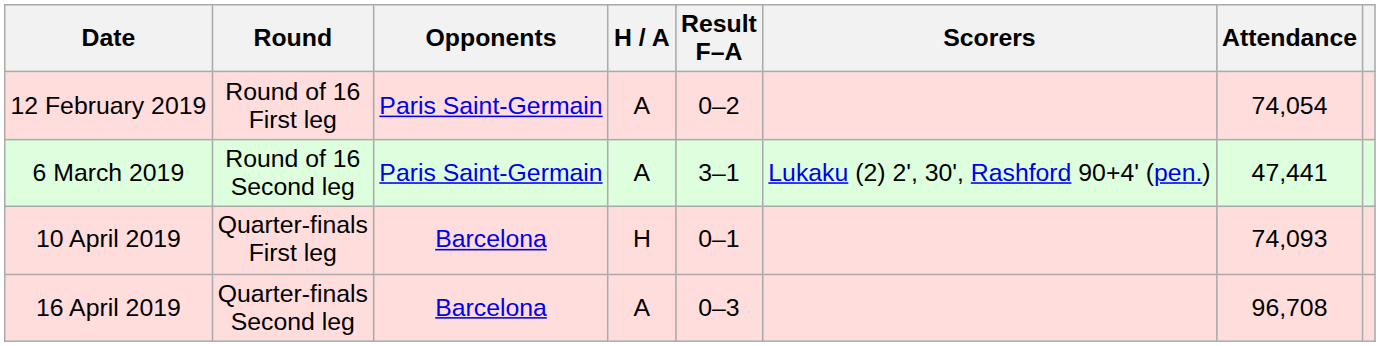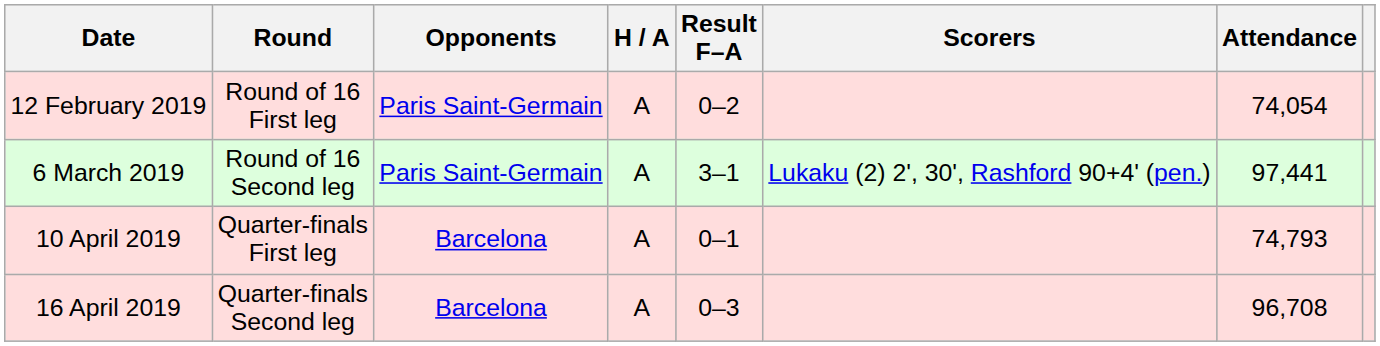6 March 2019 | Attendance: 47,441 -> 97,441
10 April 2019 | H / A: H -> A
10 April 2019 | Attendance: 74,093 -> 74,793
